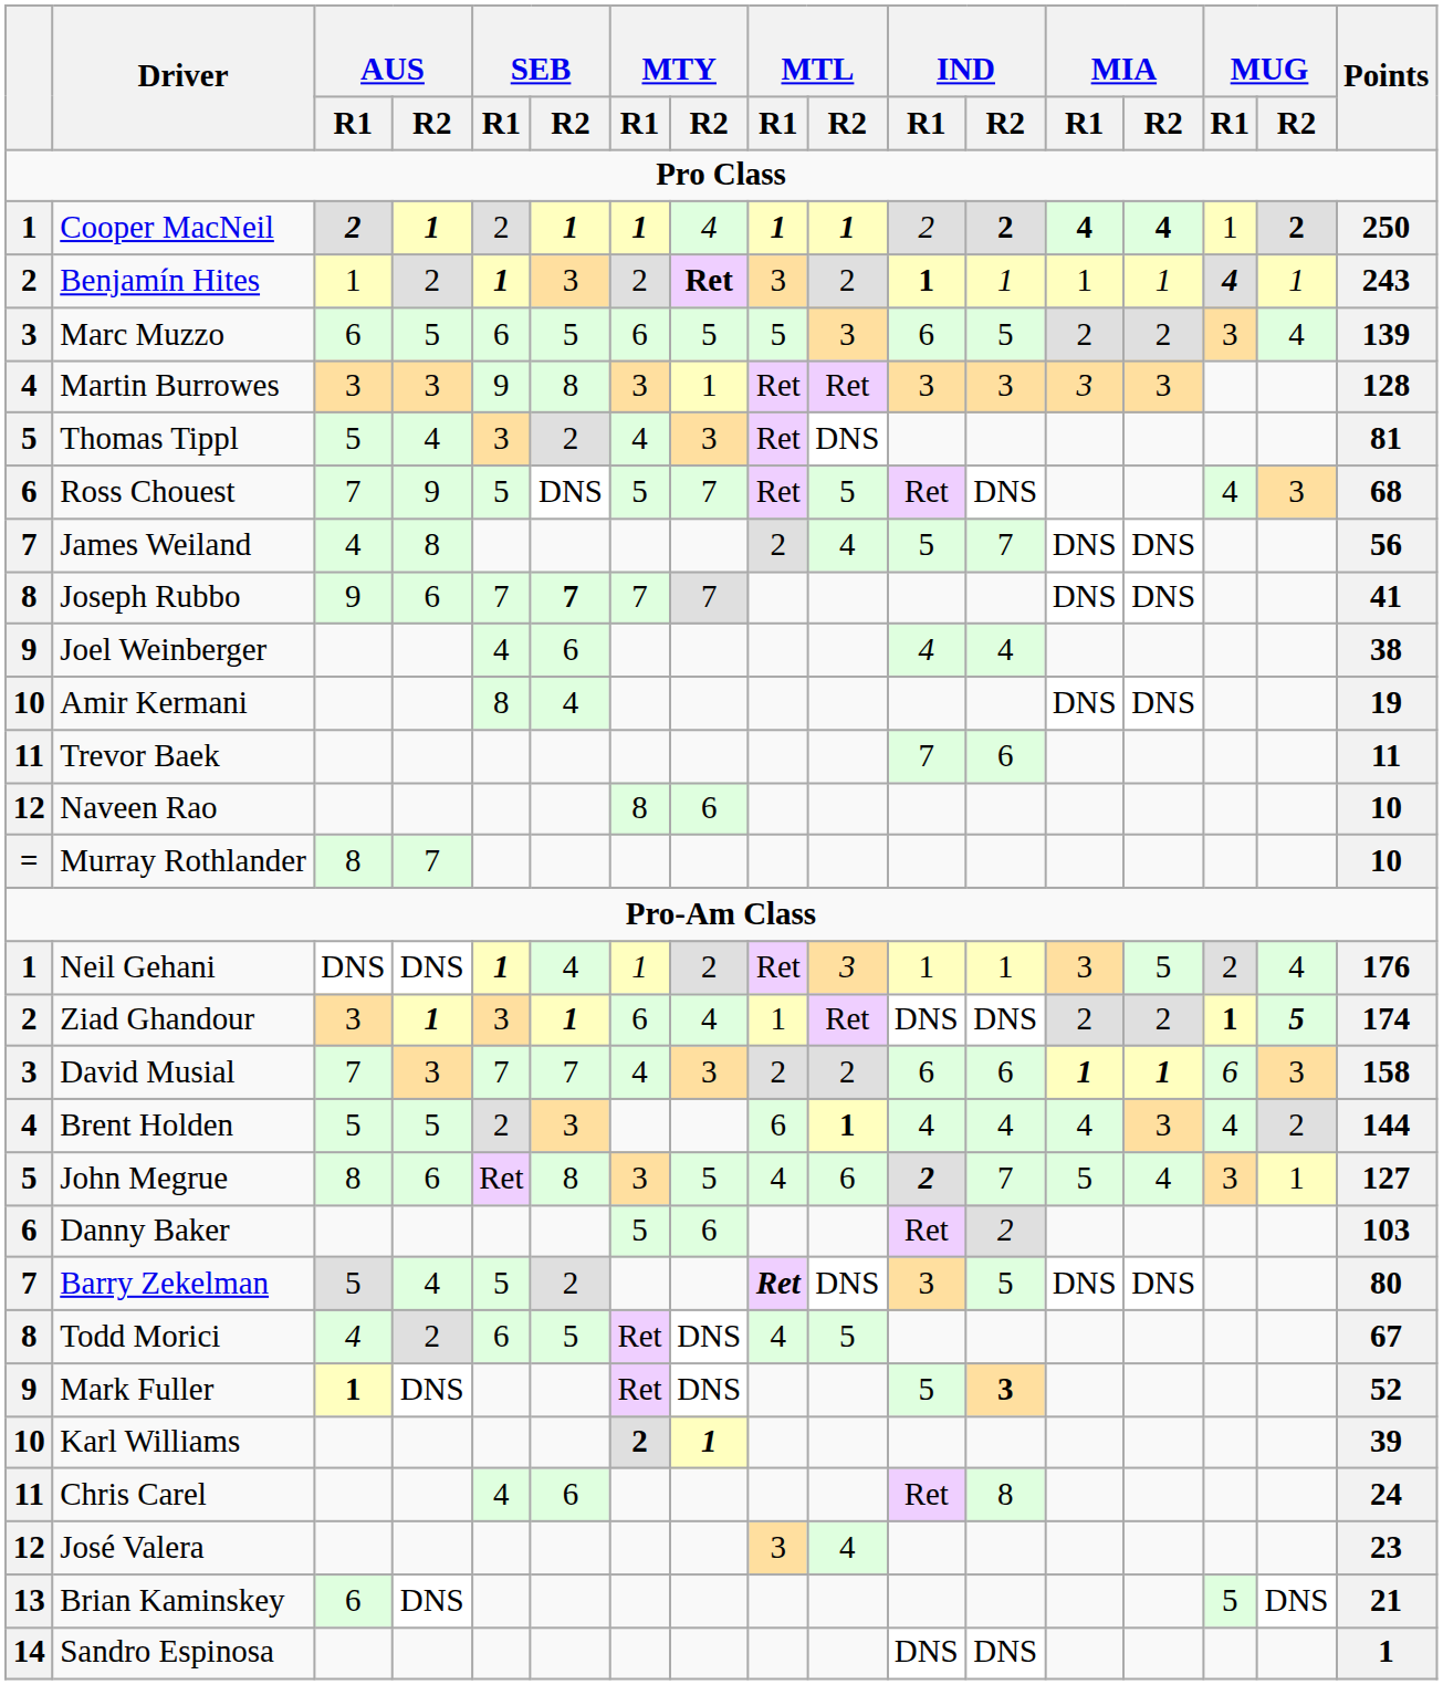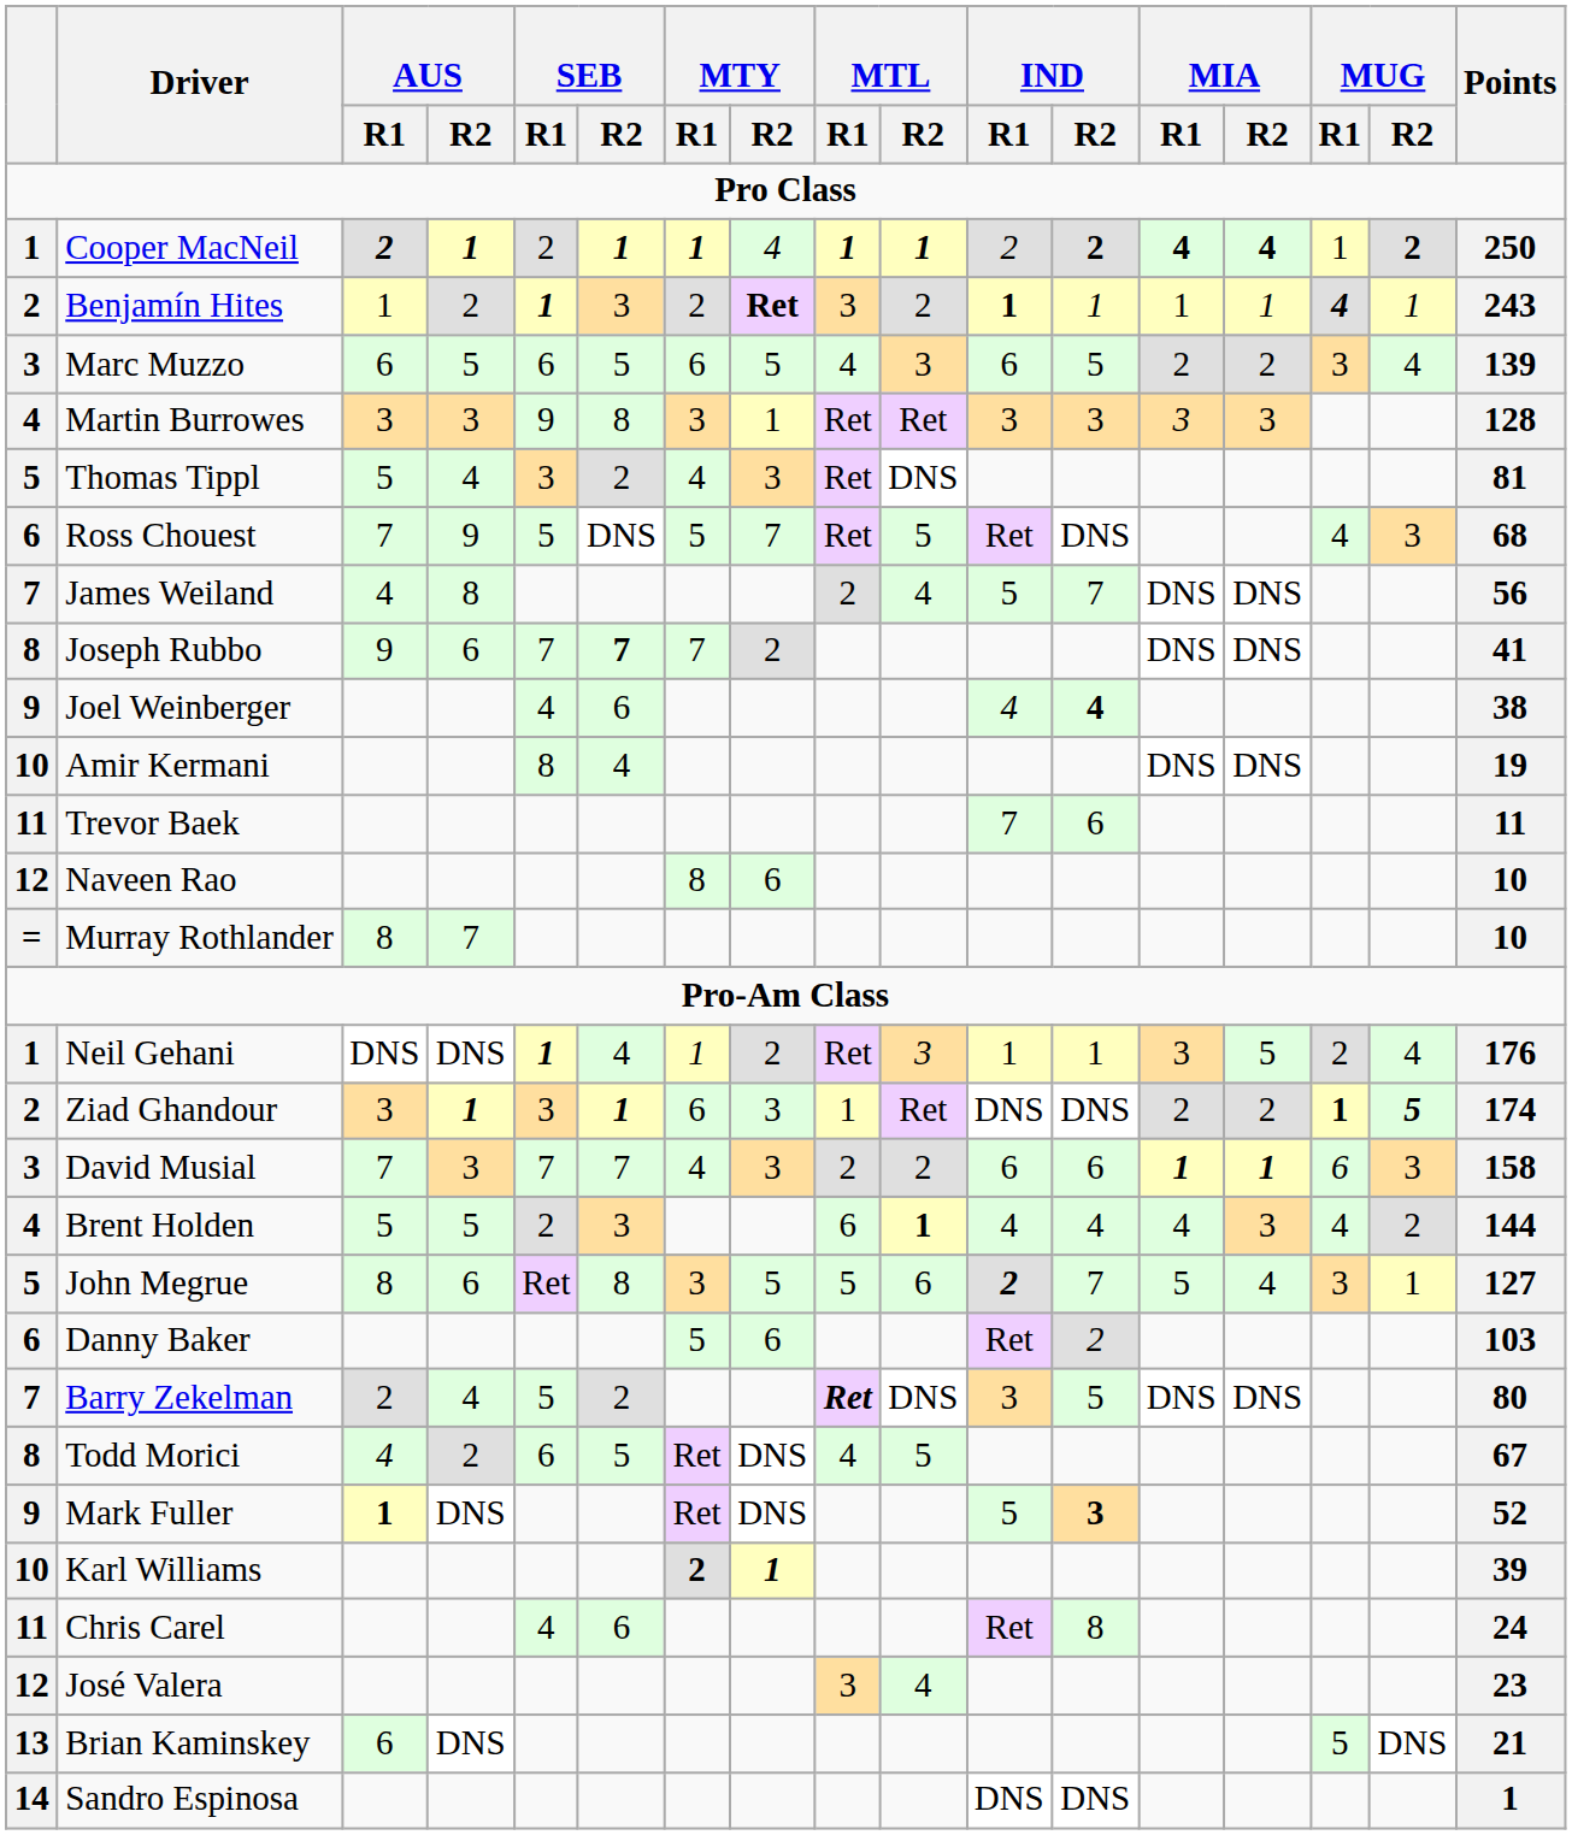Marc Muzzo | MTL / R1: 5 -> 4
Joseph Rubbo | MTY / R2: 7 -> 2
Joel Weinberger | IND / R2: normal -> bold
Ziad Ghandour | MTY / R2: 4 -> 3
John Megrue | MTL / R1: 4 -> 5
Barry Zekelman | AUS / R1: 5 -> 2
